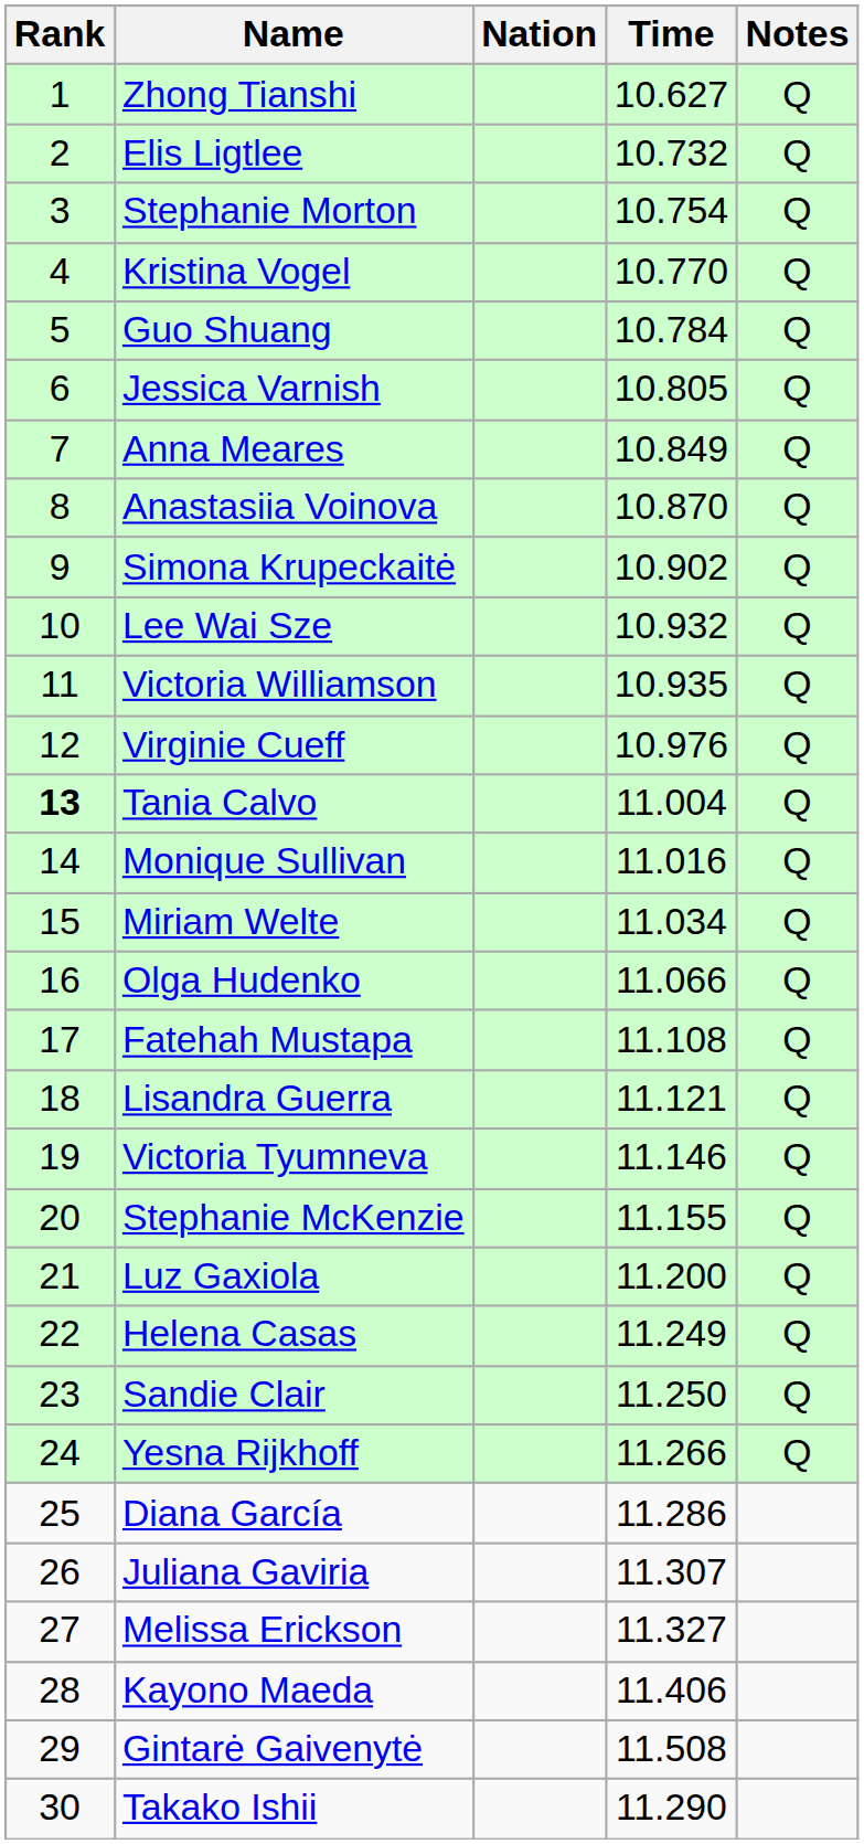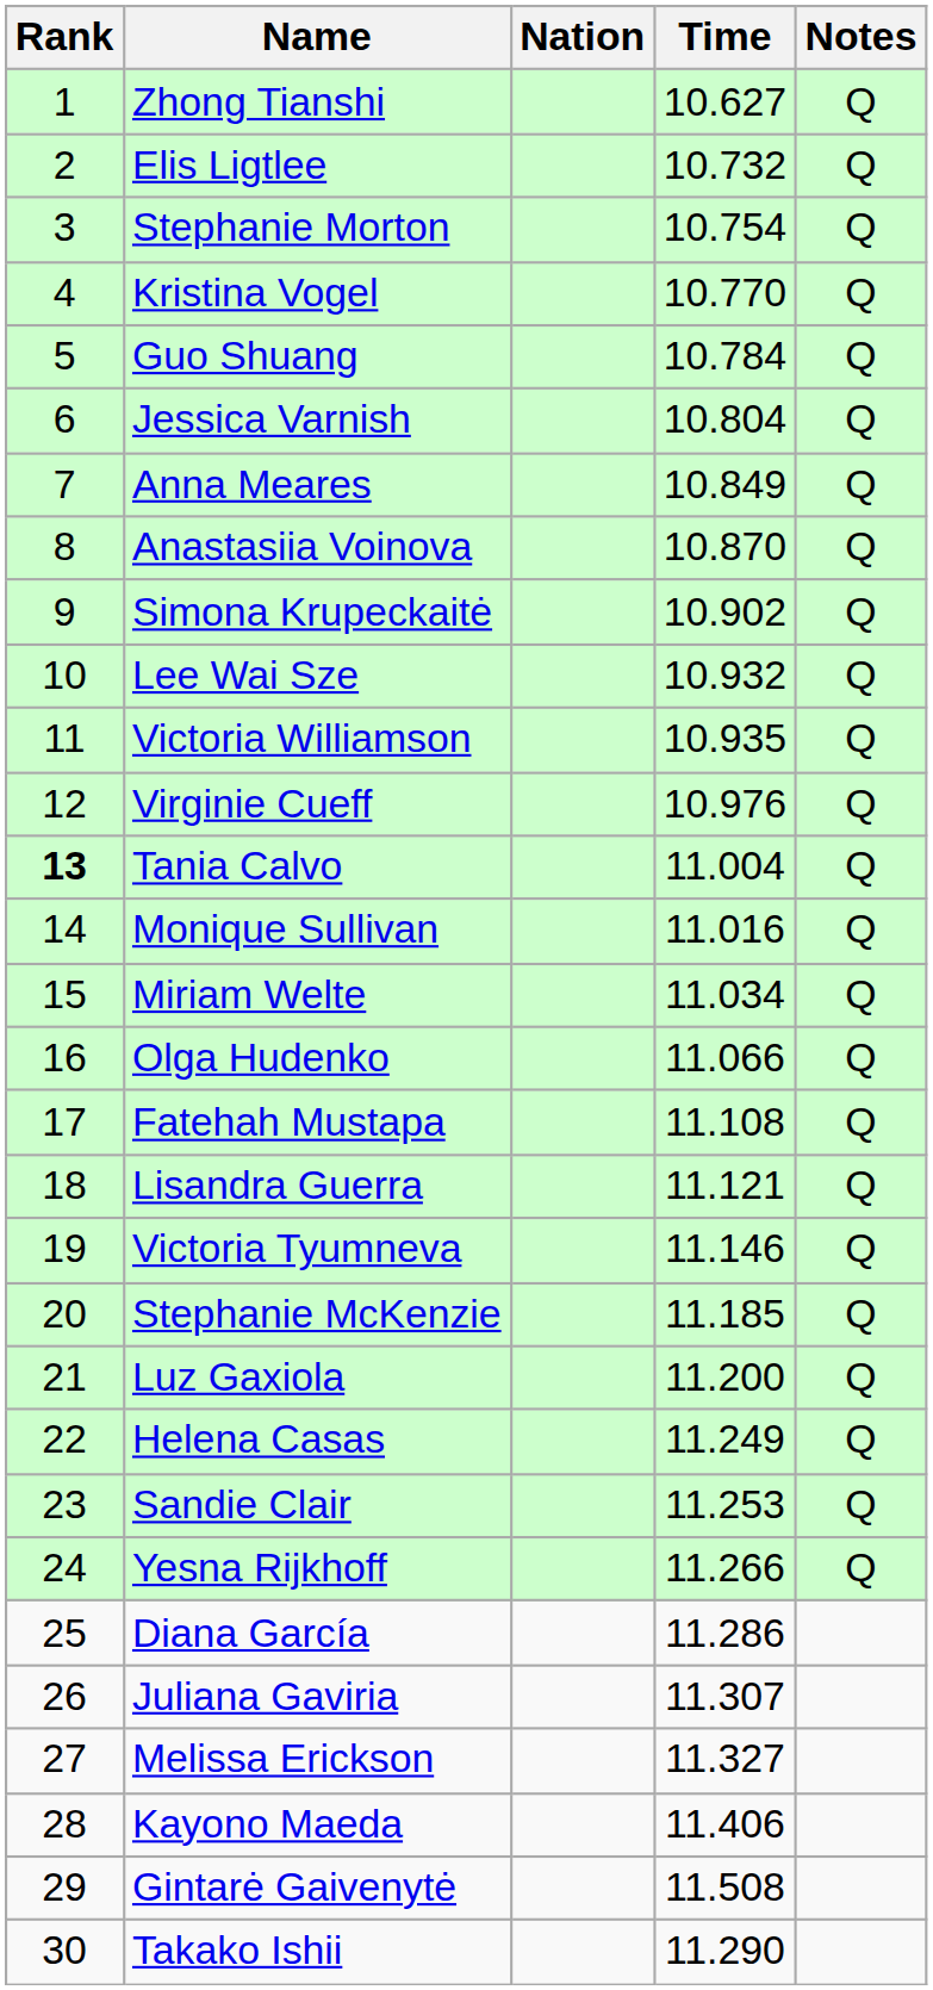Jessica Varnish | Time: 10.805 -> 10.804
Stephanie McKenzie | Time: 11.155 -> 11.185
Sandie Clair | Time: 11.250 -> 11.253
